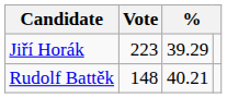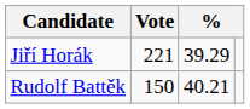Jiří Horák | Vote: 223 -> 221
Rudolf Battěk | Vote: 148 -> 150
